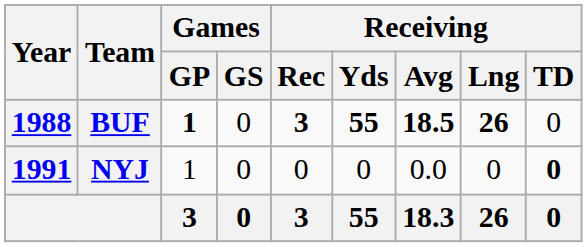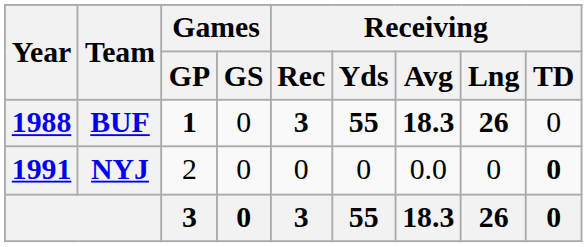BUF | Receiving / Avg: 18.5 -> 18.3
NYJ | Games / GP: 1 -> 2
